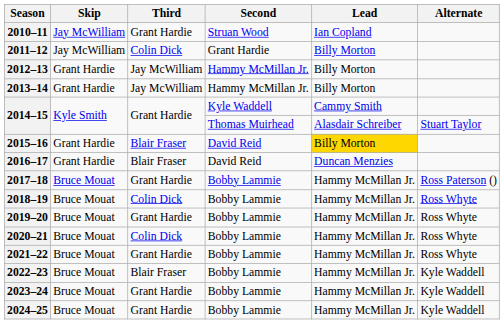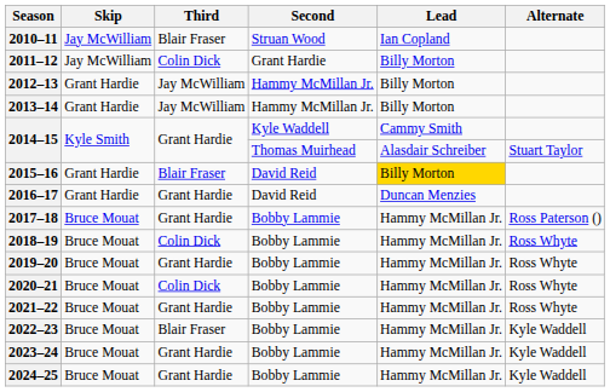2010–11 | Third: Grant Hardie -> Blair Fraser
2016–17 | Third: Blair Fraser -> Grant Hardie
